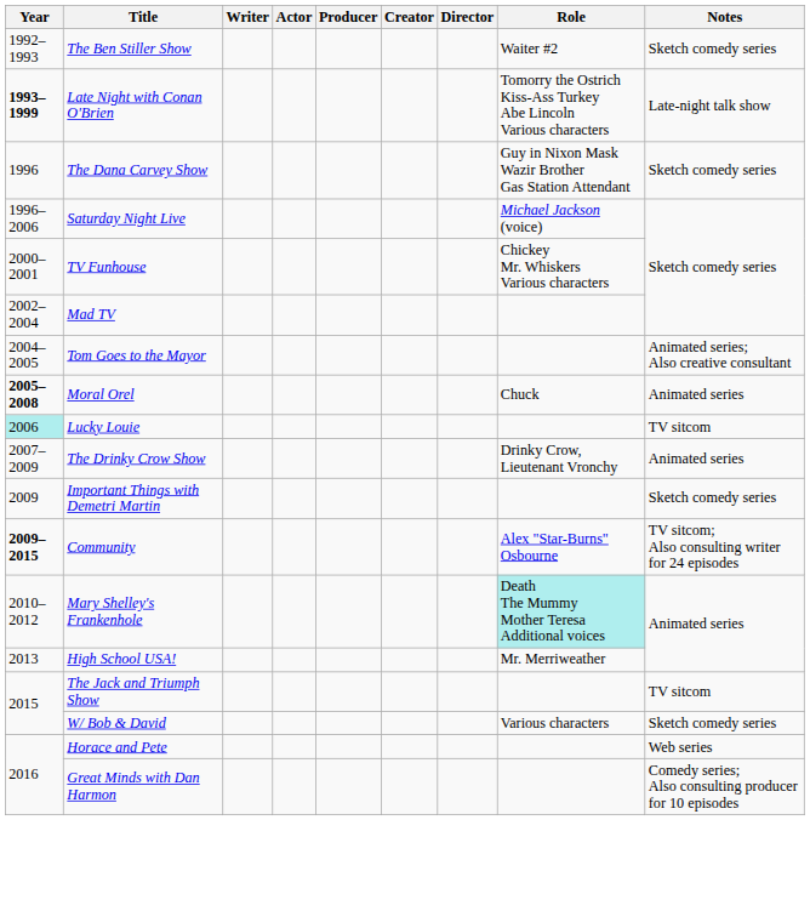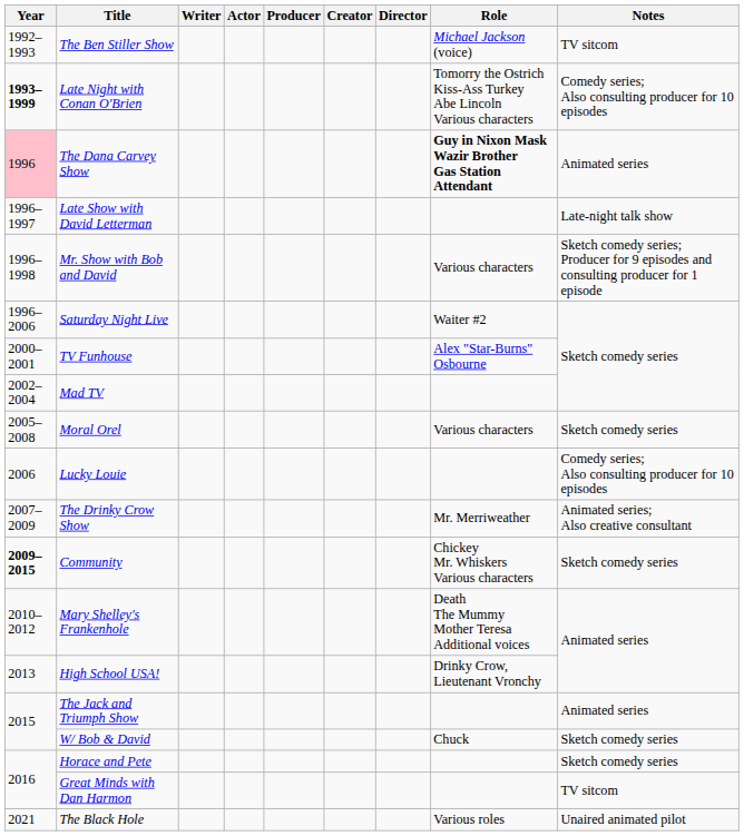The Ben Stiller Show | Role: Waiter #2 -> Michael Jackson (voice)
The Ben Stiller Show | Notes: Sketch comedy series -> TV sitcom
Late Night with Conan O'Brien | Notes: Late-night talk show -> Comedy series; Also consulting producer for 10 episodes
The Dana Carvey Show | Year: no background -> pink background
The Dana Carvey Show | Role: normal -> bold
The Dana Carvey Show | Notes: Sketch comedy series -> Animated series
+ row: 1996–1997 | Late Show with David Letterman | Late-night talk show
+ row: 1996–1998 | Mr. Show with Bob and David | Various characters | Sketch comedy series; Producer for 9 episodes and consulting producer for 1 episode
Saturday Night Live | Role: Michael Jackson (voice) -> Waiter #2
TV Funhouse | Role: Chickey Mr. Whiskers Various characters -> Alex "Star-Burns" Osbourne
- row: 2004–2005 | Tom Goes to the Mayor | Animated series; Also creative consultant
Moral Orel | Year: bold -> normal
Moral Orel | Role: Chuck -> Various characters
Moral Orel | Notes: Animated series -> Sketch comedy series
Lucky Louie | Year: paleturquoise background -> no background
Lucky Louie | Notes: TV sitcom -> Comedy series; Also consulting producer for 10 episodes
The Drinky Crow Show | Role: Drinky Crow, Lieutenant Vronchy -> Mr. Merriweather
The Drinky Crow Show | Notes: Animated series -> Animated series; Also creative consultant
- row: 2009 | Important Things with Demetri Martin | Sketch comedy series
Community | Role: Alex "Star-Burns" Osbourne -> Chickey Mr. Whiskers Various characters
Community | Notes: TV sitcom; Also consulting writer for 24 episodes -> Sketch comedy series
Mary Shelley's Frankenhole | Role: paleturquoise background -> no background
High School USA! | Role: Mr. Merriweather -> Drinky Crow, Lieutenant Vronchy
The Jack and Triumph Show | Notes: TV sitcom -> Animated series
W/ Bob & David | Role: Various characters -> Chuck
Horace and Pete | Notes: Web series -> Sketch comedy series
Great Minds with Dan Harmon | Notes: Comedy series; Also consulting producer for 10 episodes -> TV sitcom
+ row: 2021 | The Black Hole | Various roles | Unaired animated pilot
